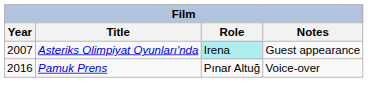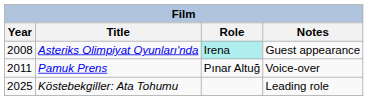Asteriks Olimpiyat Oyunları'nda | Year: 2007 -> 2008
Pamuk Prens | Year: 2016 -> 2011
+ row: 2025 | Köstebekgiller: Ata Tohumu | Leading role
